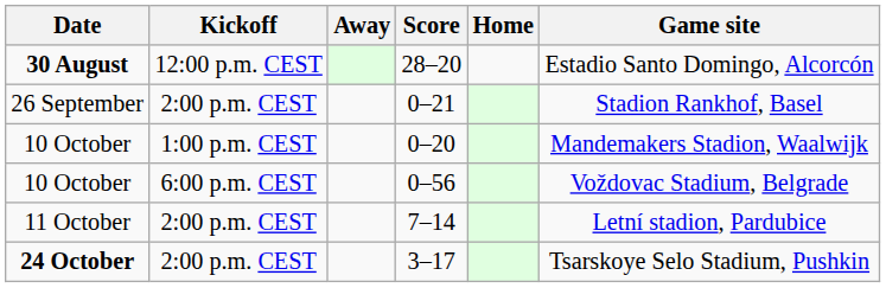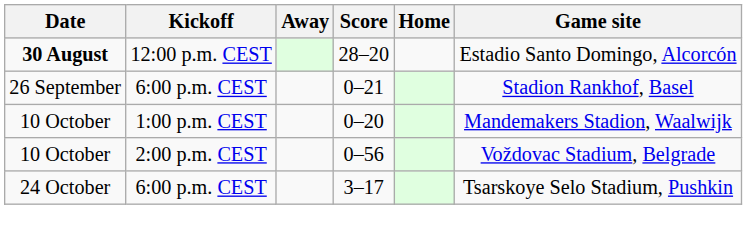0–21 | Kickoff: 2:00 p.m. CEST -> 6:00 p.m. CEST
0–56 | Kickoff: 6:00 p.m. CEST -> 2:00 p.m. CEST
- row: 11 October | 2:00 p.m. CEST | 7–14 | Letní stadion, Pardubice
3–17 | Date: bold -> normal
3–17 | Kickoff: 2:00 p.m. CEST -> 6:00 p.m. CEST
